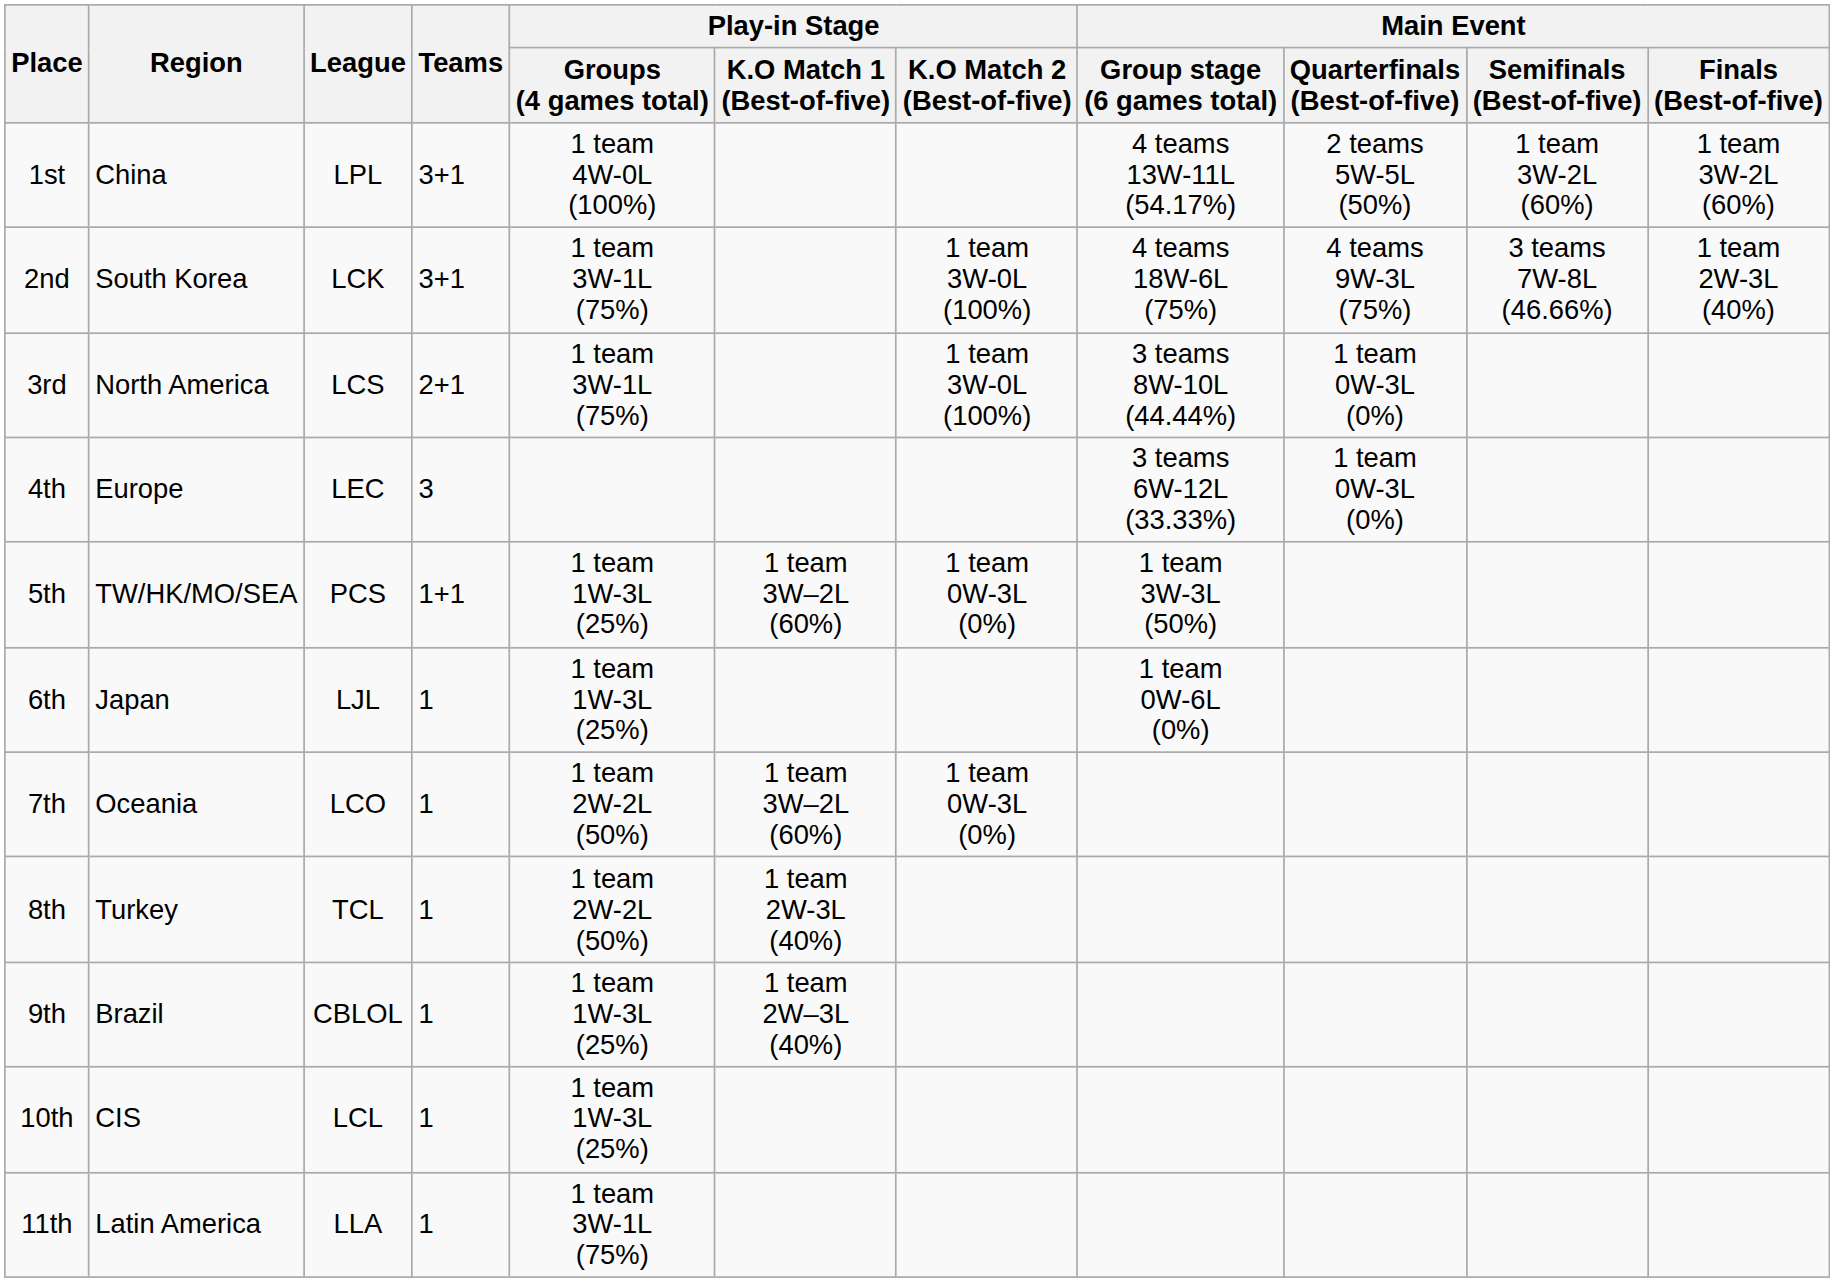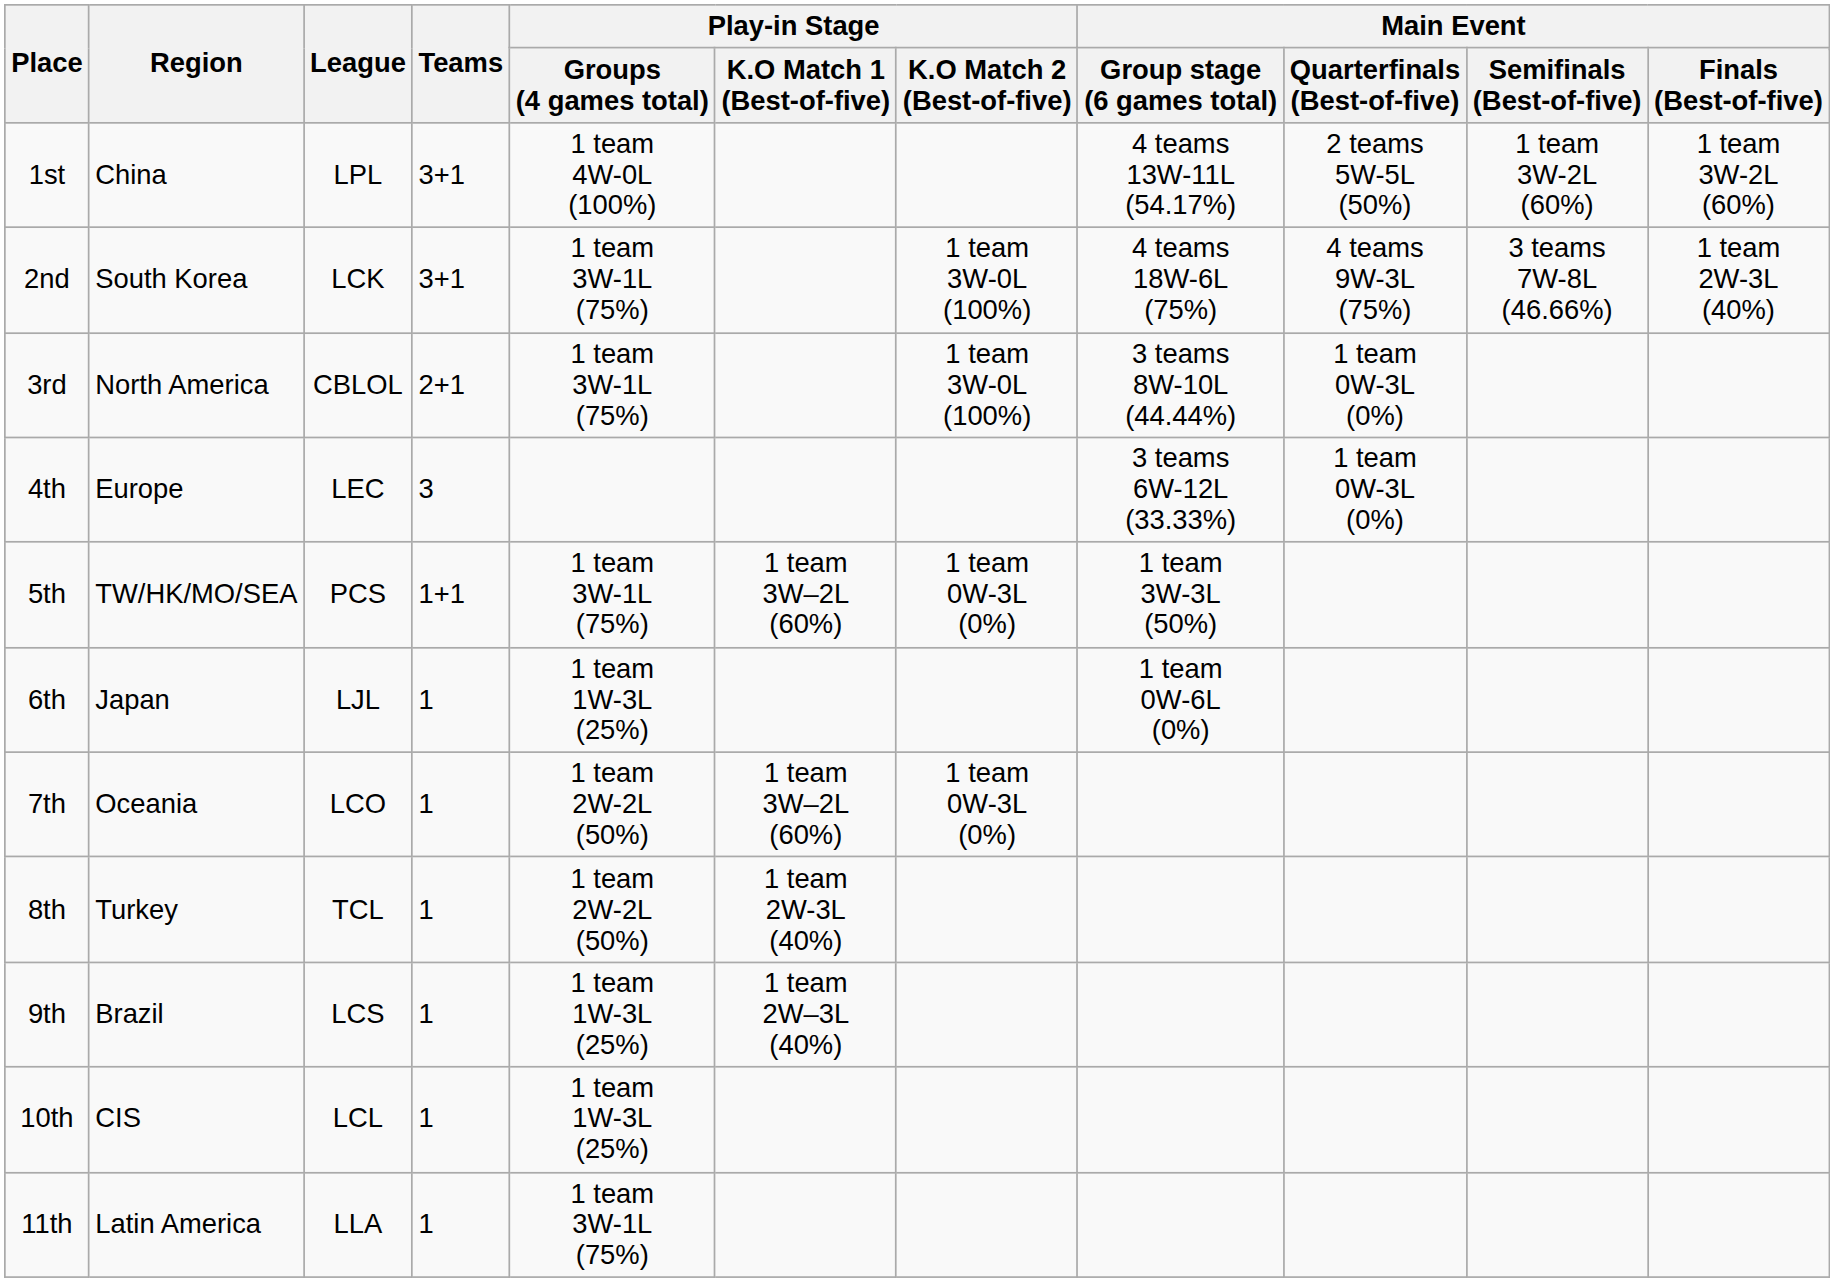3rd | League: LCS -> CBLOL
5th | Play-in Stage / Groups (4 games total): 1 team 1W-3L (25%) -> 1 team 3W-1L (75%)
9th | League: CBLOL -> LCS
